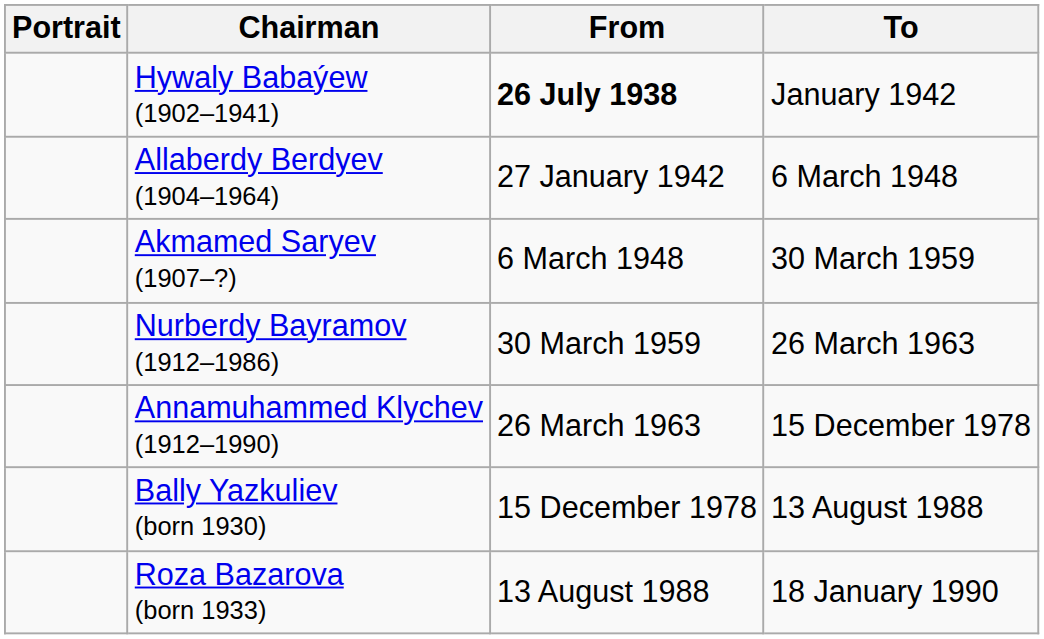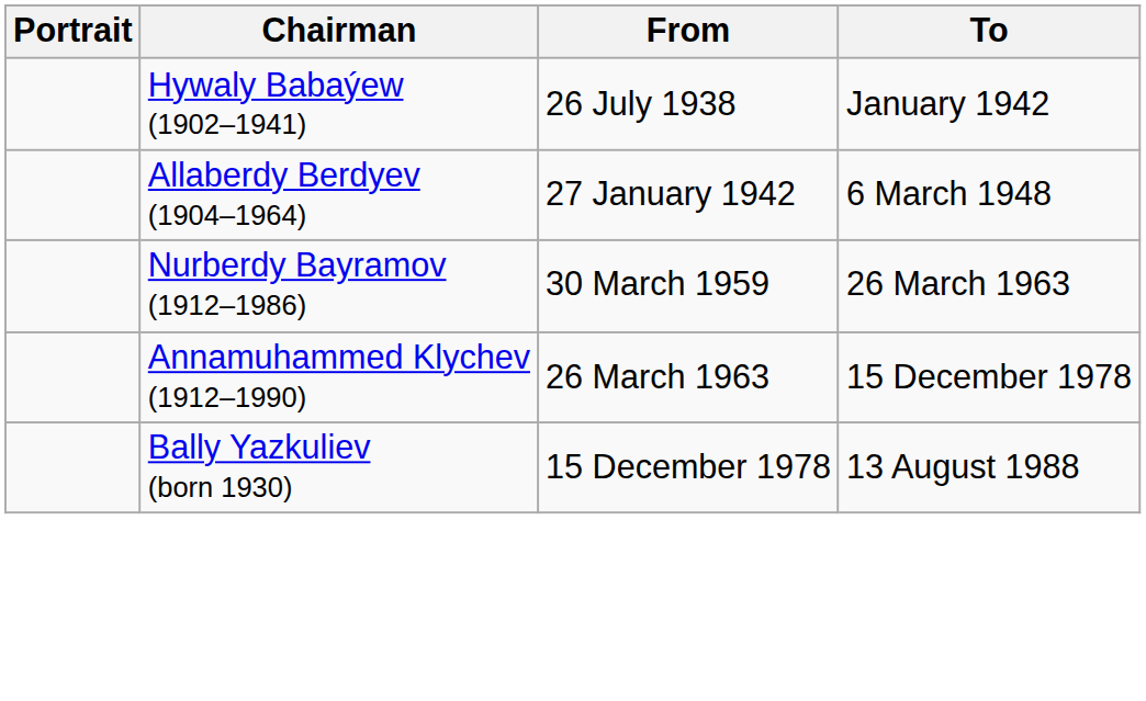Hywaly Babaýew (1902–1941) | From: bold -> normal
- row: Akmamed Saryev (1907–?) | 6 March 1948 | 30 March 1959
- row: Roza Bazarova (born 1933) | 13 August 1988 | 18 January 1990
